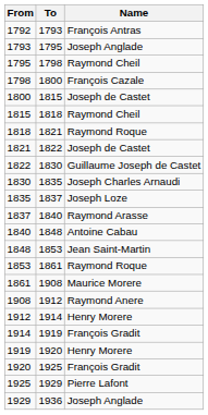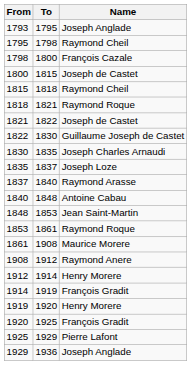- row: 1792 | 1793 | François Antras
